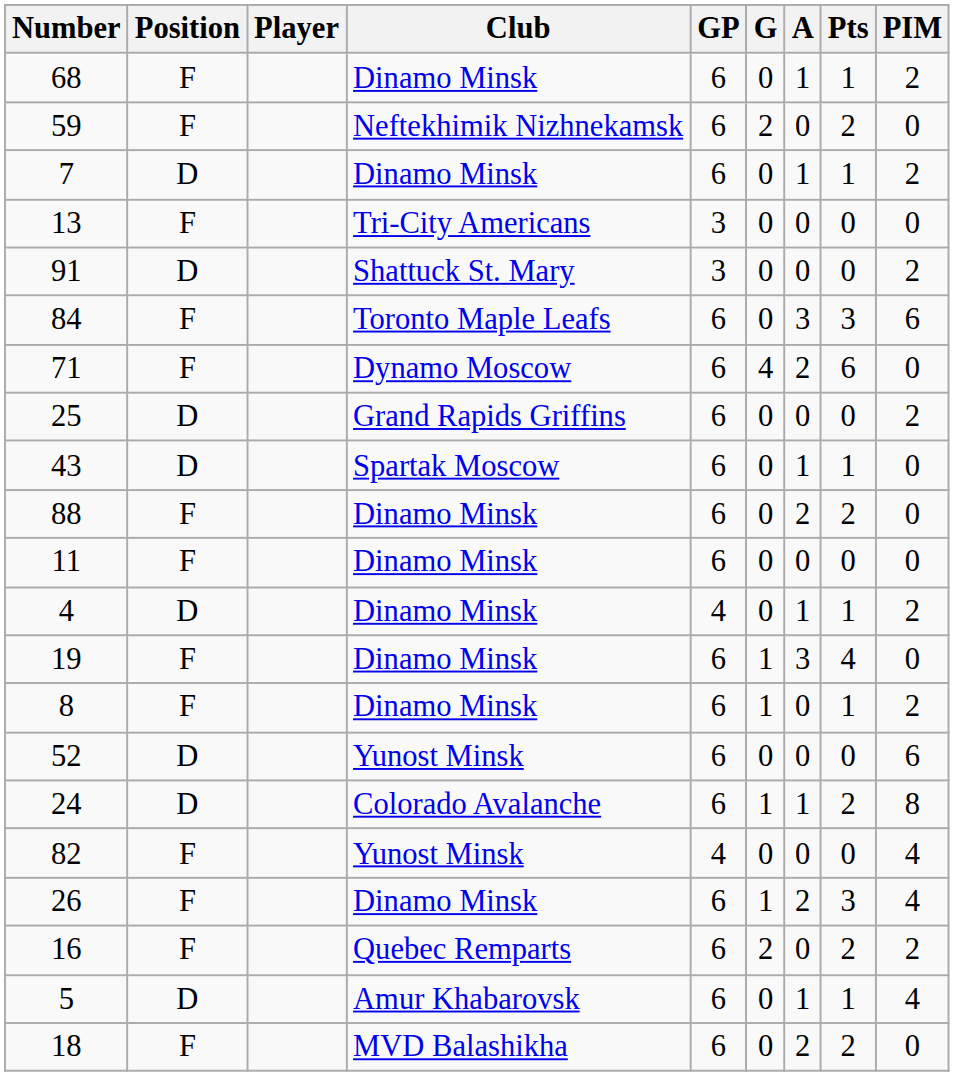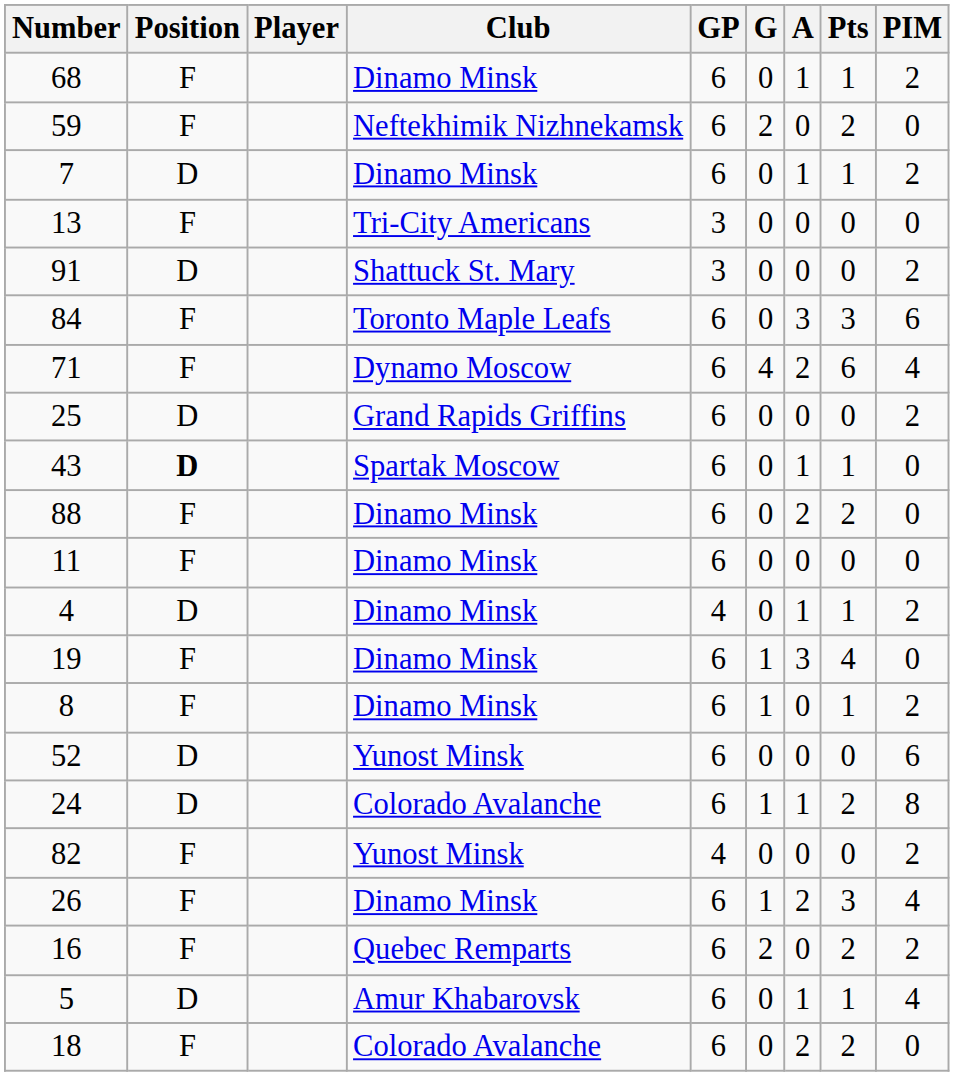71 | PIM: 0 -> 4
43 | Position: normal -> bold
82 | PIM: 4 -> 2
18 | Club: MVD Balashikha -> Colorado Avalanche
